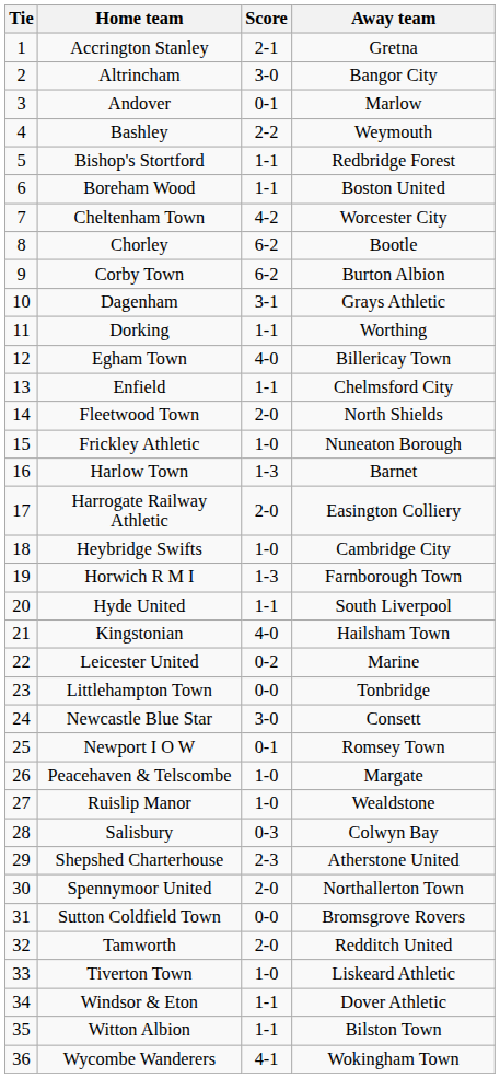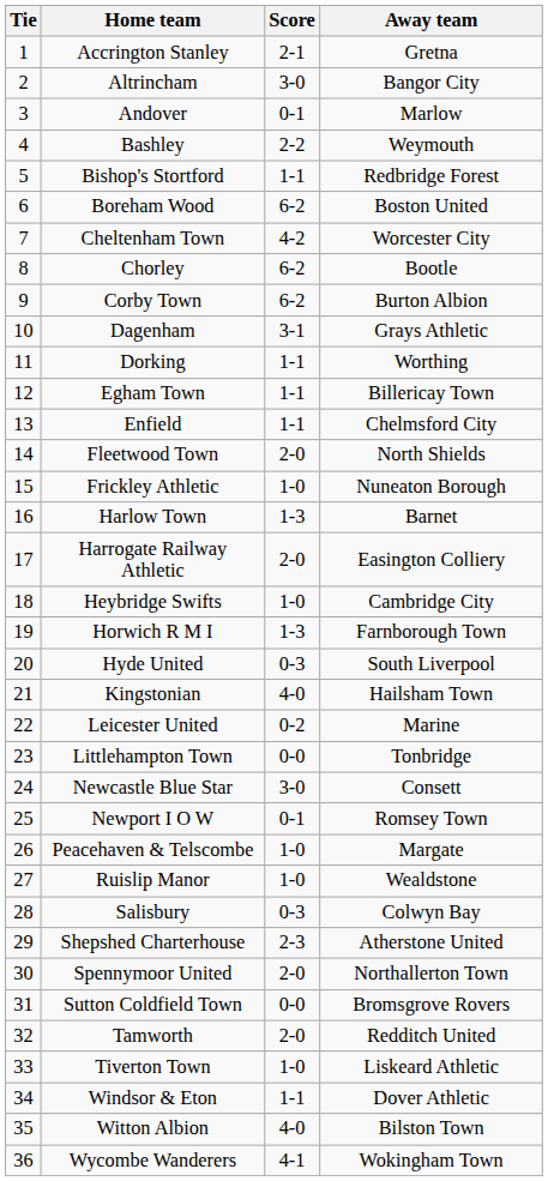Boreham Wood | Score: 1-1 -> 6-2
Egham Town | Score: 4-0 -> 1-1
Hyde United | Score: 1-1 -> 0-3
Witton Albion | Score: 1-1 -> 4-0
